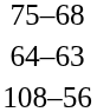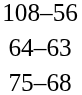rows swapped: 108–56 <-> 75–68
